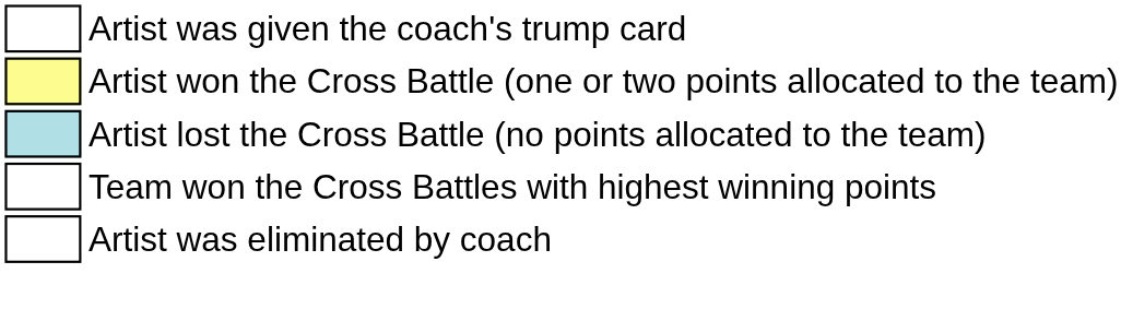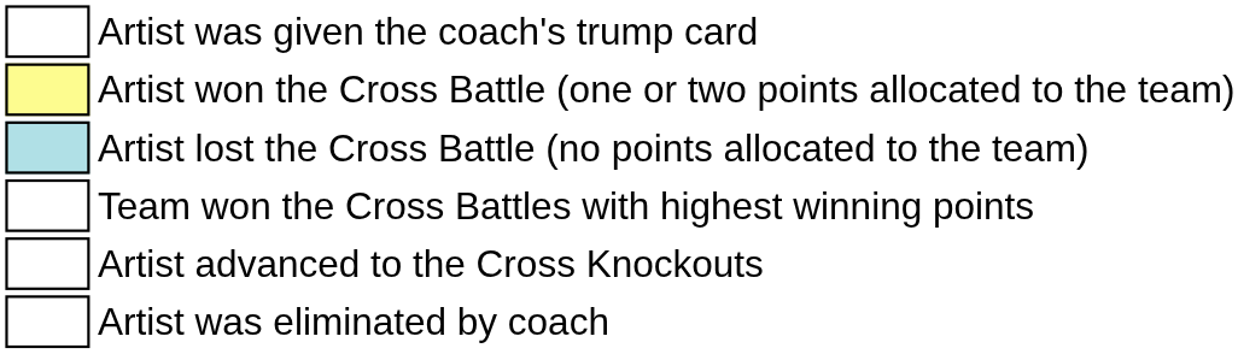+ row: Artist advanced to the Cross Knockouts
